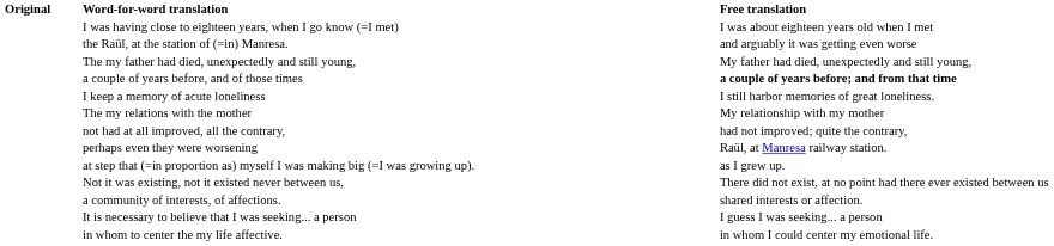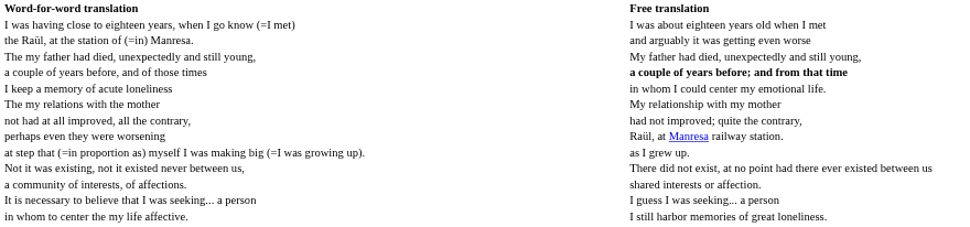- column: Original
I keep a memory of acute loneliness | Free translation: I still harbor memories of great loneliness. -> in whom I could center my emotional life.
in whom to center the my life affective. | Free translation: in whom I could center my emotional life. -> I still harbor memories of great loneliness.
